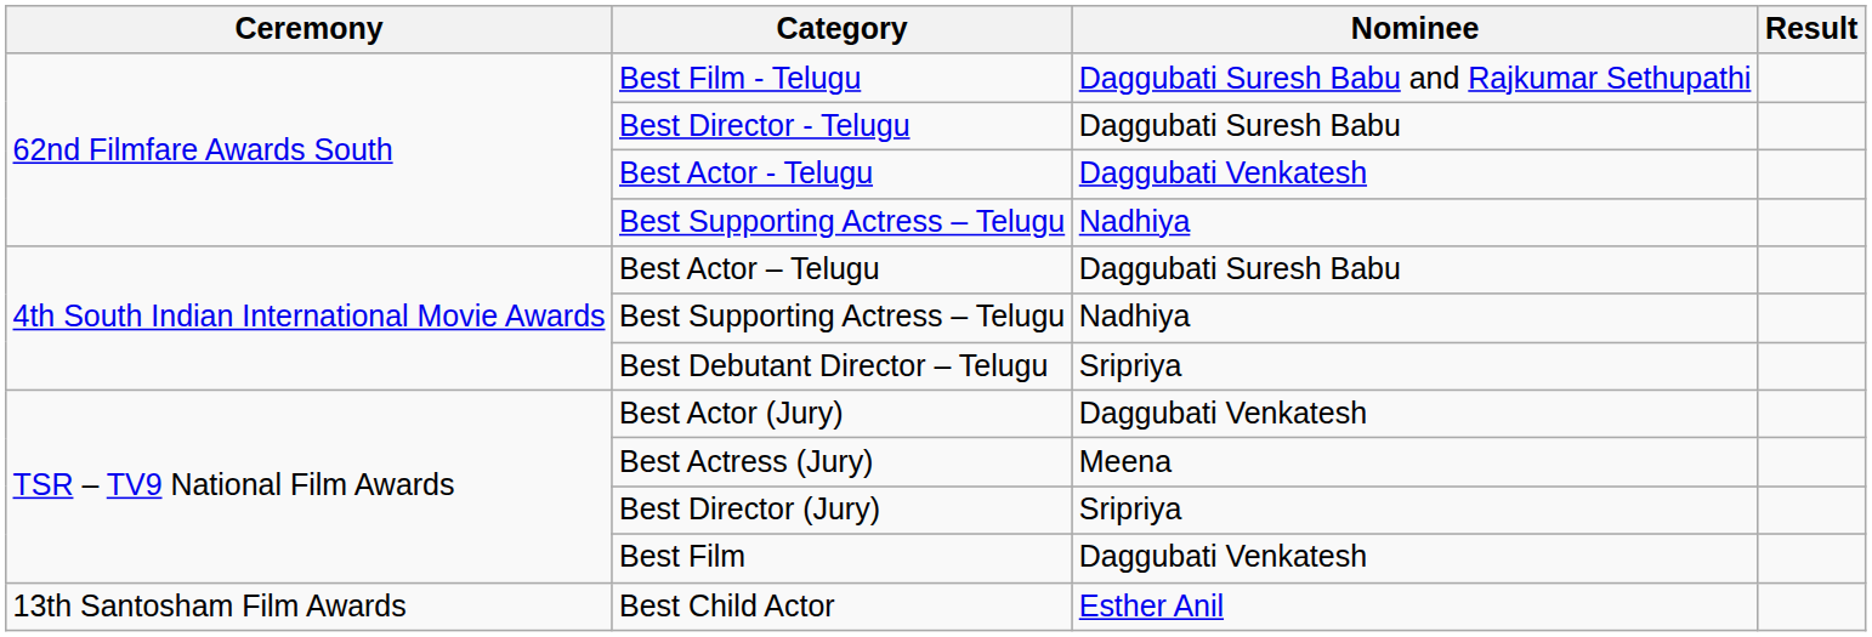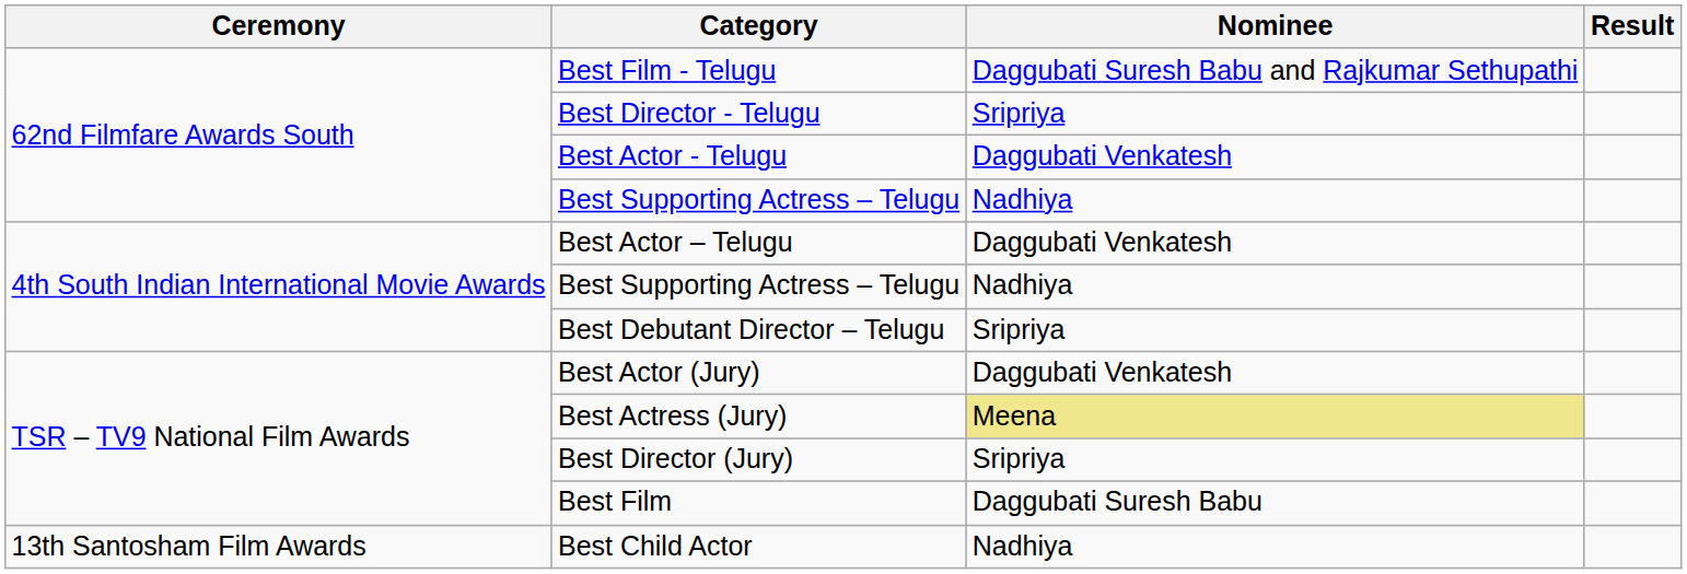Best Director - Telugu | Nominee: Daggubati Suresh Babu -> Sripriya
Best Actor – Telugu | Nominee: Daggubati Suresh Babu -> Daggubati Venkatesh
Best Actress (Jury) | Nominee: no background -> khaki background
Best Film | Nominee: Daggubati Venkatesh -> Daggubati Suresh Babu
Best Child Actor | Nominee: Esther Anil -> Nadhiya
